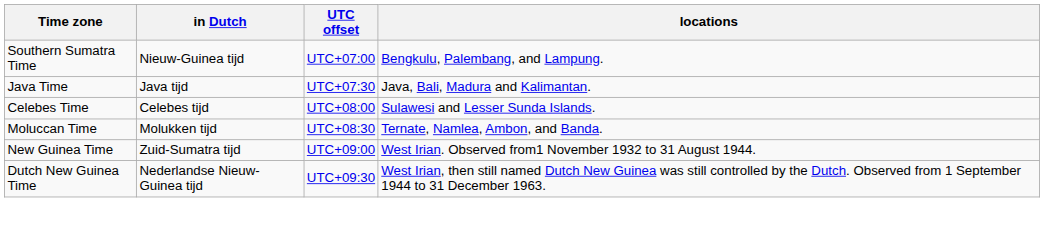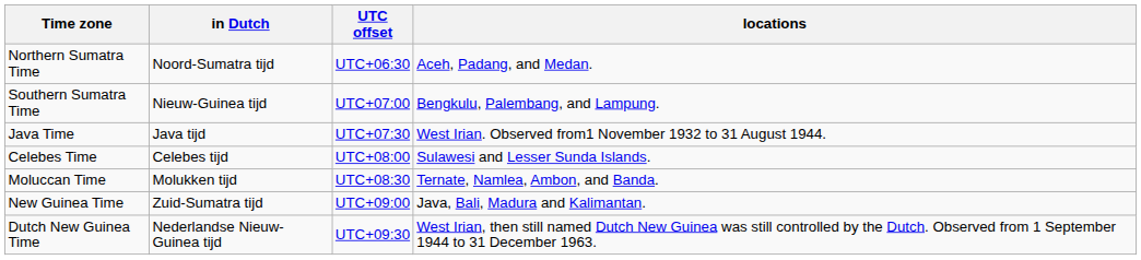+ row: Northern Sumatra Time | Noord-Sumatra tijd | UTC+06:30 | Aceh, Padang, and Medan.
Java Time | locations: Java, Bali, Madura and Kalimantan. -> West Irian. Observed from1 November 1932 to 31 August 1944.
New Guinea Time | locations: West Irian. Observed from1 November 1932 to 31 August 1944. -> Java, Bali, Madura and Kalimantan.
